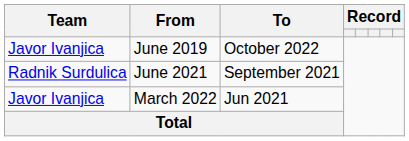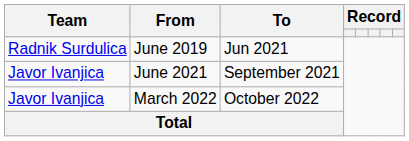June 2019 | Team: Javor Ivanjica -> Radnik Surdulica
June 2019 | To: October 2022 -> Jun 2021
June 2021 | Team: Radnik Surdulica -> Javor Ivanjica
March 2022 | To: Jun 2021 -> October 2022
